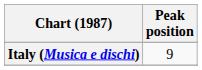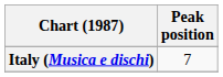Italy (Musica e dischi) | Peak position: 9 -> 7
